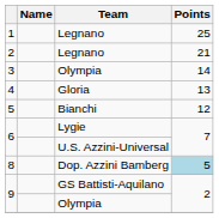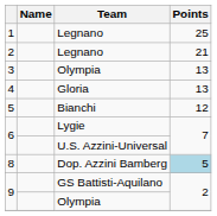3 | Points: 14 -> 13
